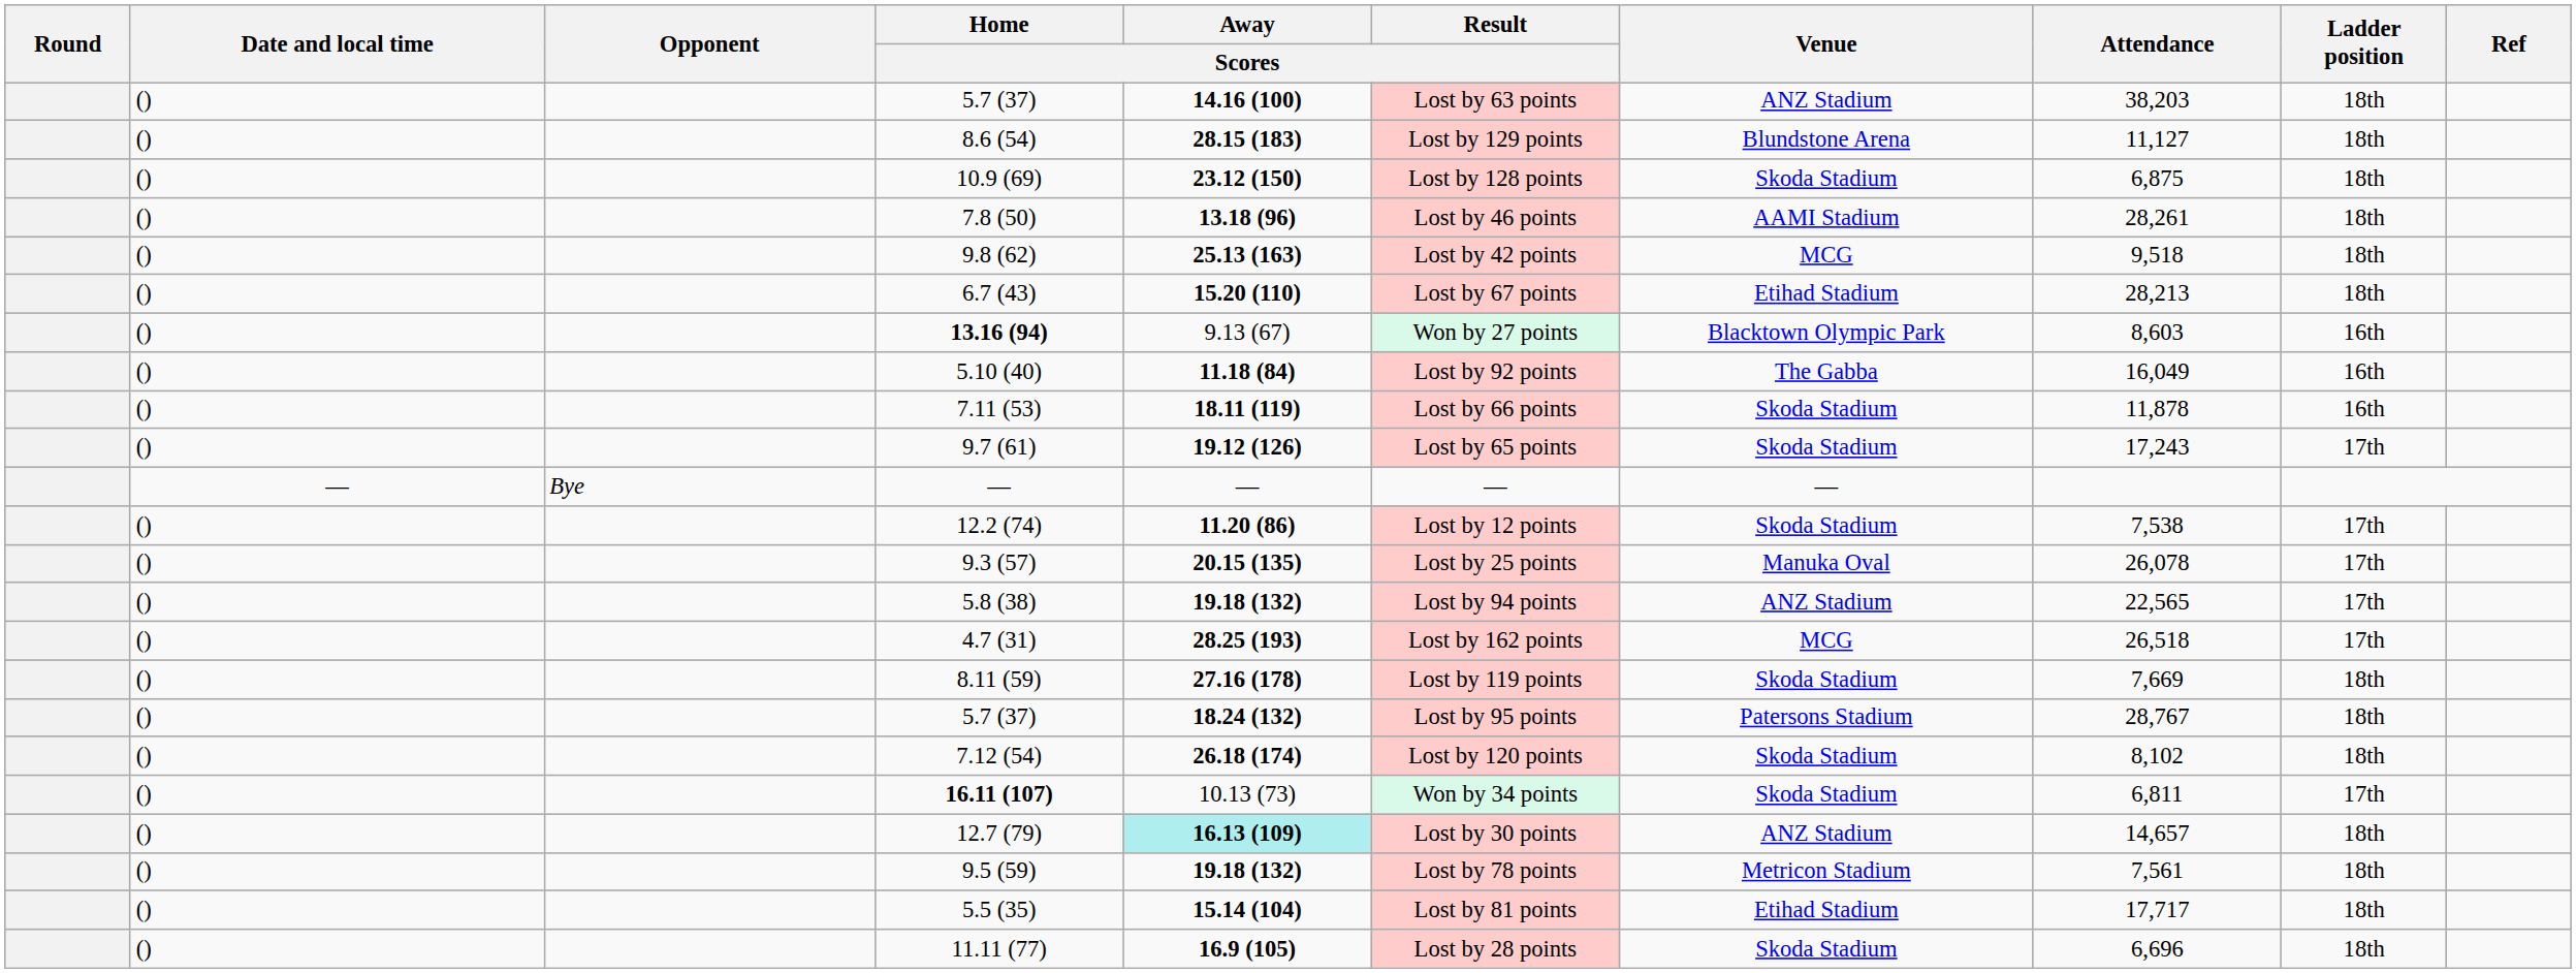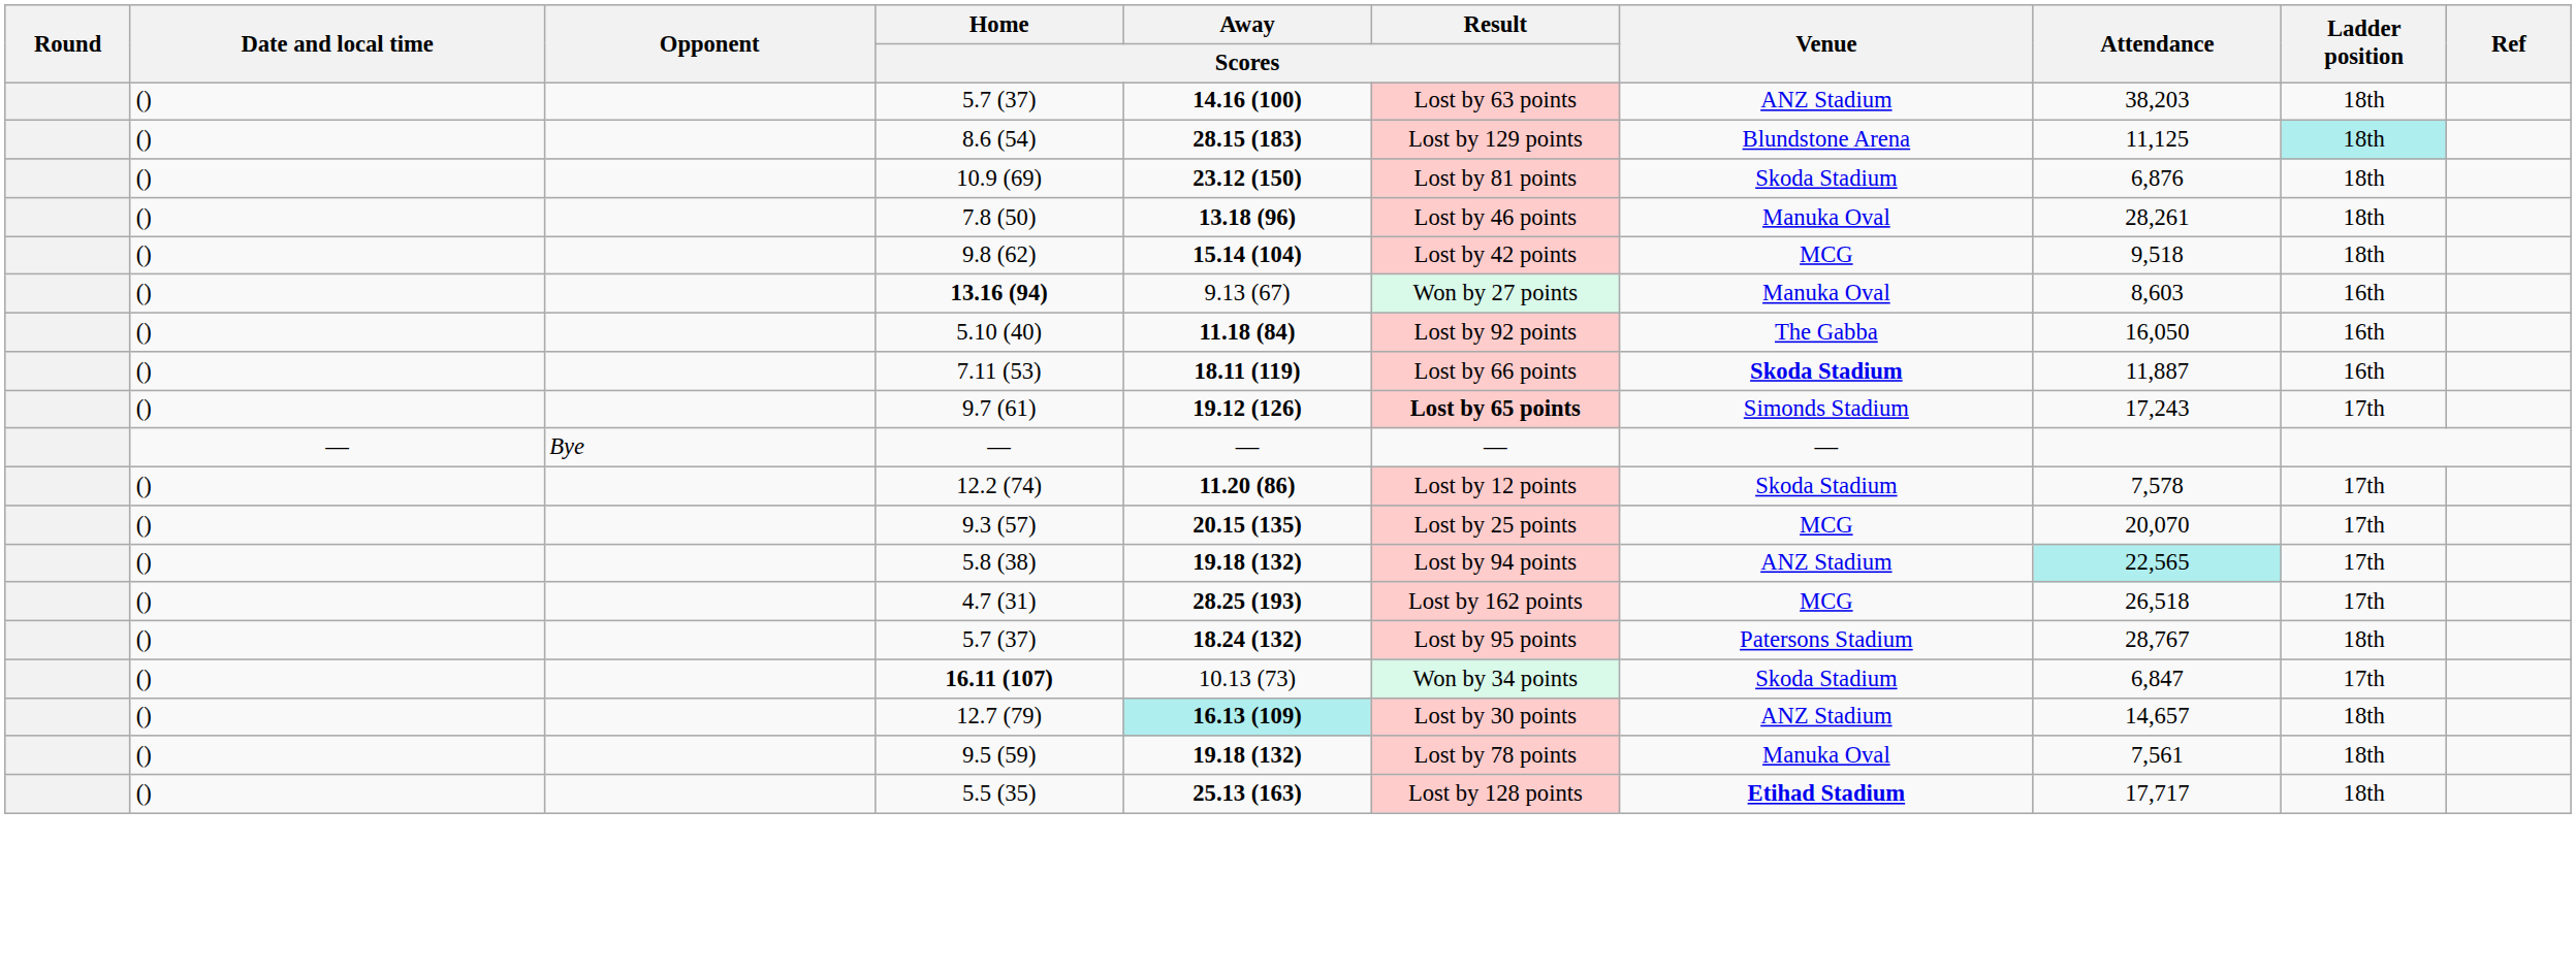8.6 (54) | Attendance: 11,127 -> 11,125
8.6 (54) | Ladder position: no background -> paleturquoise background
10.9 (69) | Result / Scores: Lost by 128 points -> Lost by 81 points
10.9 (69) | Attendance: 6,875 -> 6,876
7.8 (50) | Venue: AAMI Stadium -> Manuka Oval
9.8 (62) | Away / Scores: 25.13 (163) -> 15.14 (104)
- row: () | 6.7 (43) | 15.20 (110) | Lost by 67 points | Etihad Stadium | 28,213 | 18th
13.16 (94) | Venue: Blacktown Olympic Park -> Manuka Oval
5.10 (40) | Attendance: 16,049 -> 16,050
7.11 (53) | Venue: normal -> bold
7.11 (53) | Attendance: 11,878 -> 11,887
9.7 (61) | Result / Scores: normal -> bold
9.7 (61) | Venue: Skoda Stadium -> Simonds Stadium
12.2 (74) | Attendance: 7,538 -> 7,578
9.3 (57) | Venue: Manuka Oval -> MCG
9.3 (57) | Attendance: 26,078 -> 20,070
5.8 (38) | Attendance: no background -> paleturquoise background
- row: () | 8.11 (59) | 27.16 (178) | Lost by 119 points | Skoda Stadium | 7,669 | 18th
- row: () | 7.12 (54) | 26.18 (174) | Lost by 120 points | Skoda Stadium | 8,102 | 18th
16.11 (107) | Attendance: 6,811 -> 6,847
9.5 (59) | Venue: Metricon Stadium -> Manuka Oval
5.5 (35) | Away / Scores: 15.14 (104) -> 25.13 (163)
5.5 (35) | Result / Scores: Lost by 81 points -> Lost by 128 points
5.5 (35) | Venue: normal -> bold
- row: () | 11.11 (77) | 16.9 (105) | Lost by 28 points | Skoda Stadium | 6,696 | 18th
